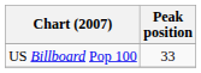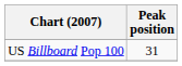US Billboard Pop 100 | Peak position: 33 -> 31
